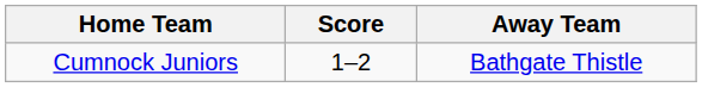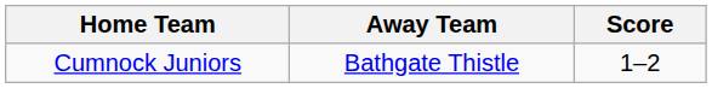columns swapped: Score <-> Away Team
